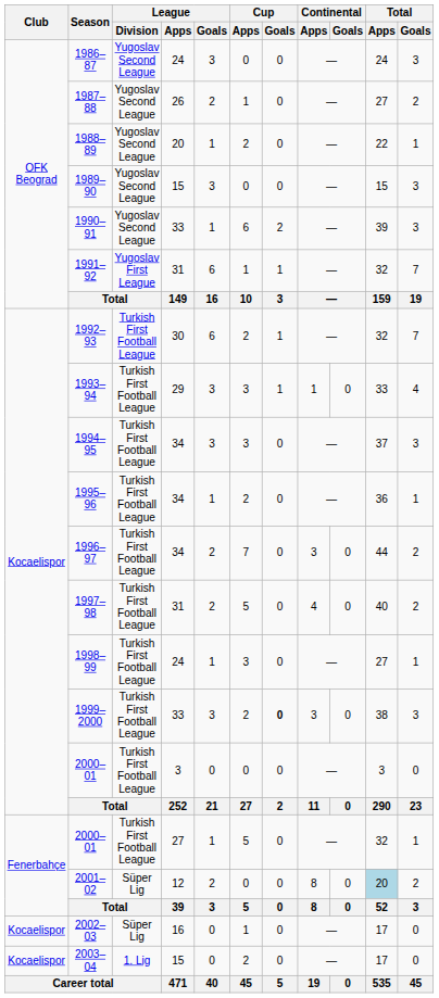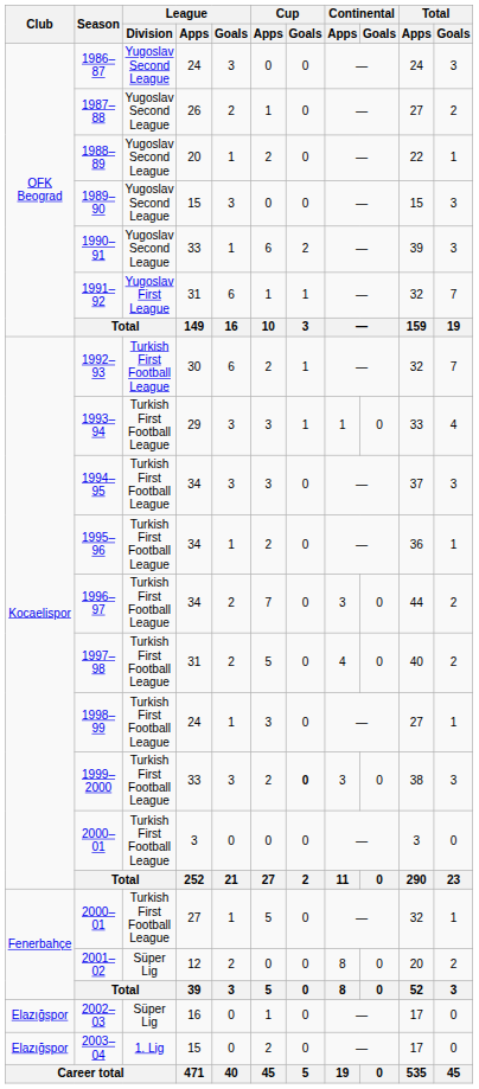2001–02 | Total / Apps: lightblue background -> no background
2002–03 | Club: Kocaelispor -> Elazığspor
2003–04 | Club: Kocaelispor -> Elazığspor
